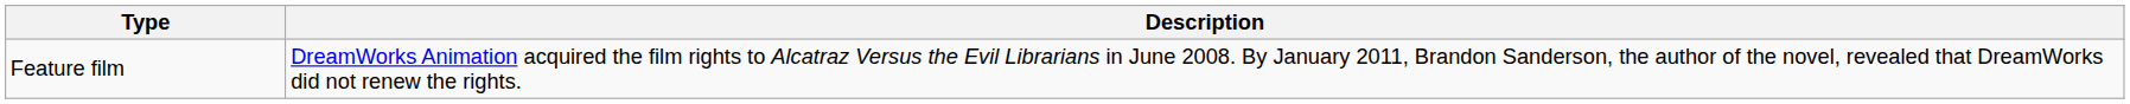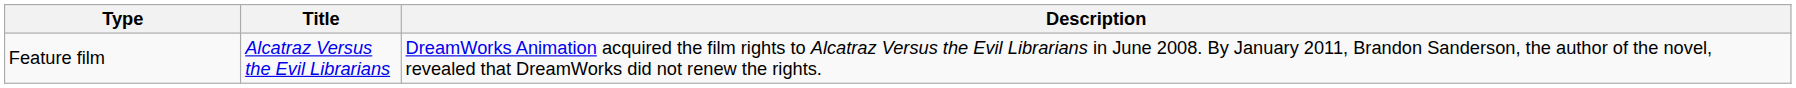+ column: Title | Alcatraz Versus the Evil Librarians
